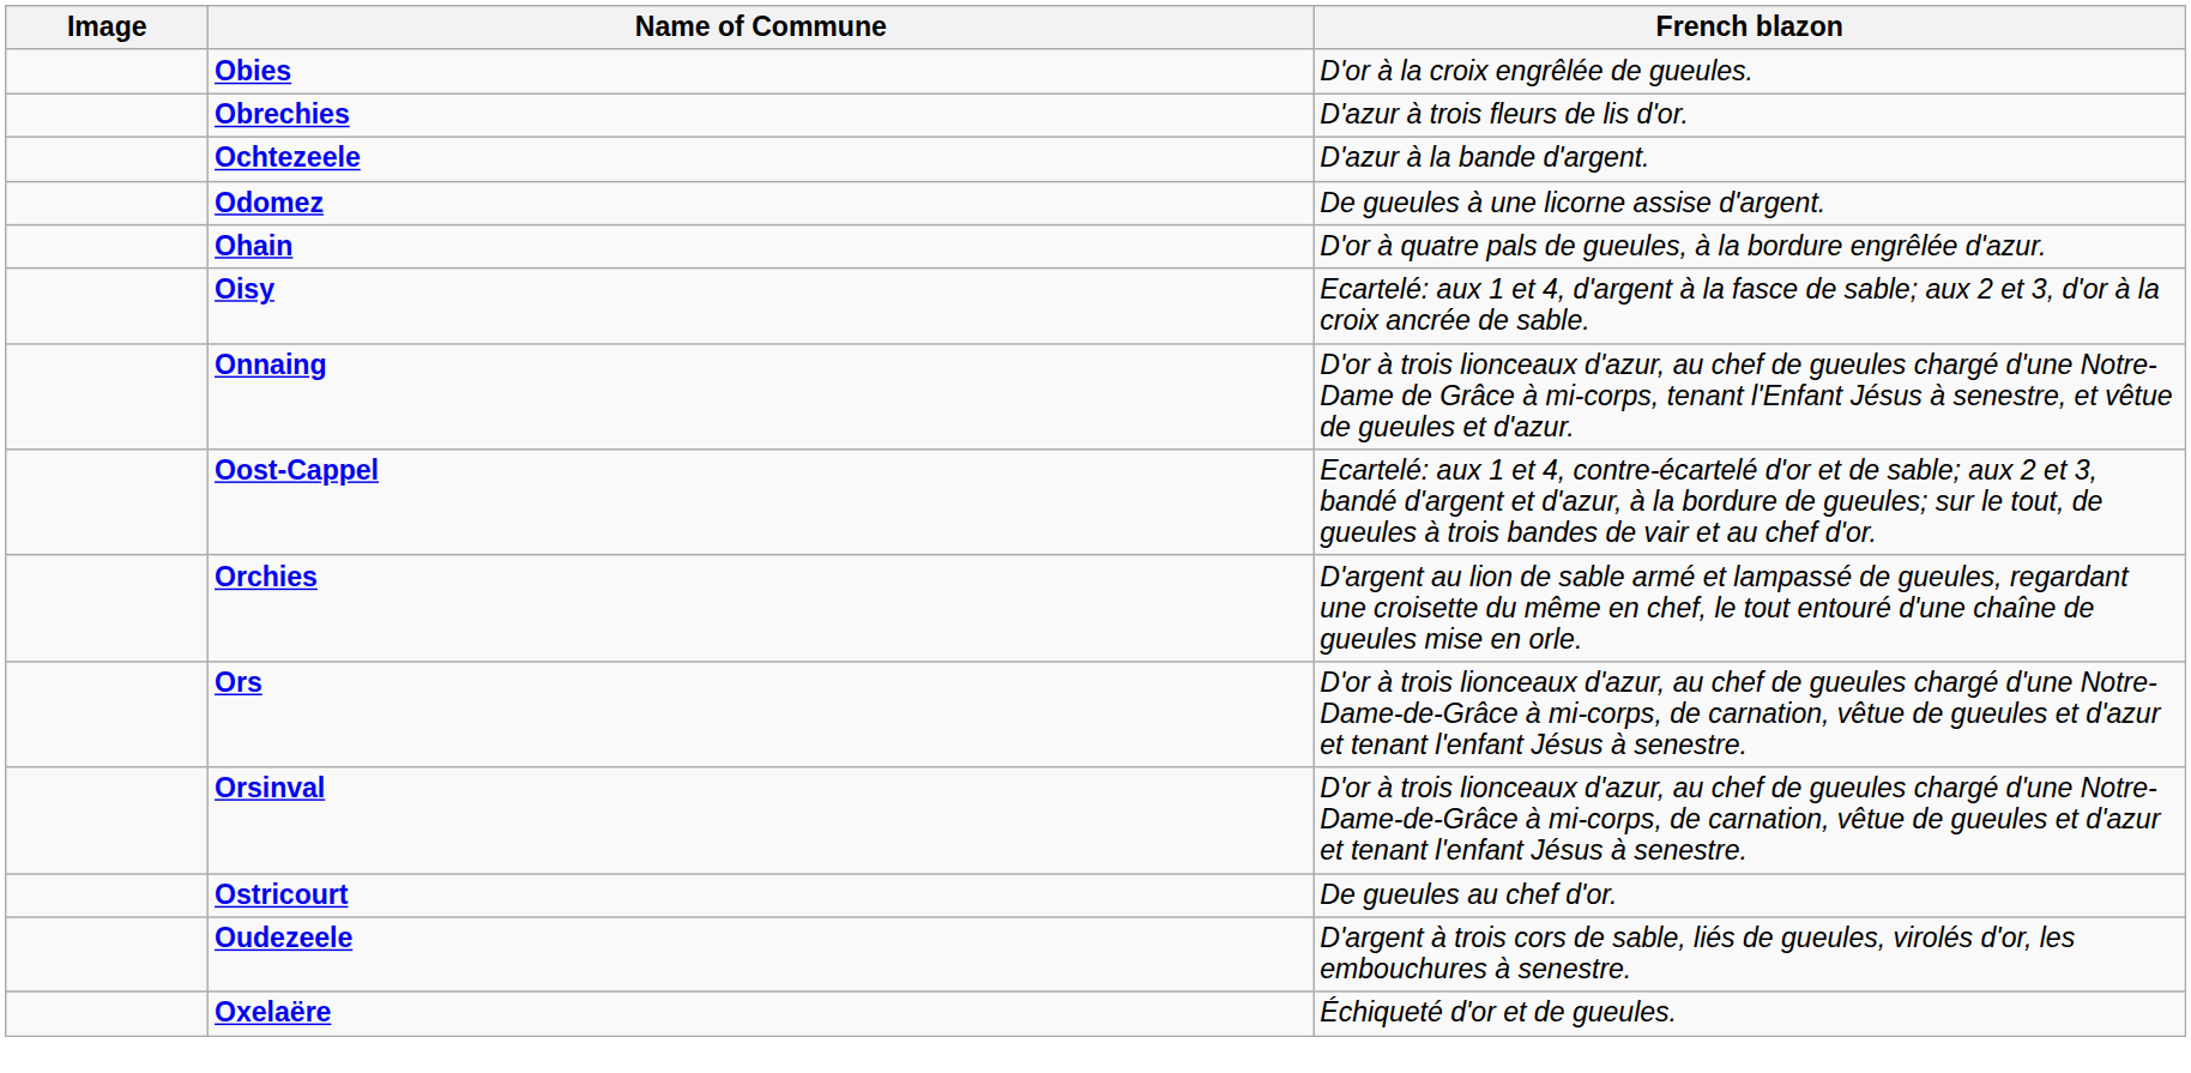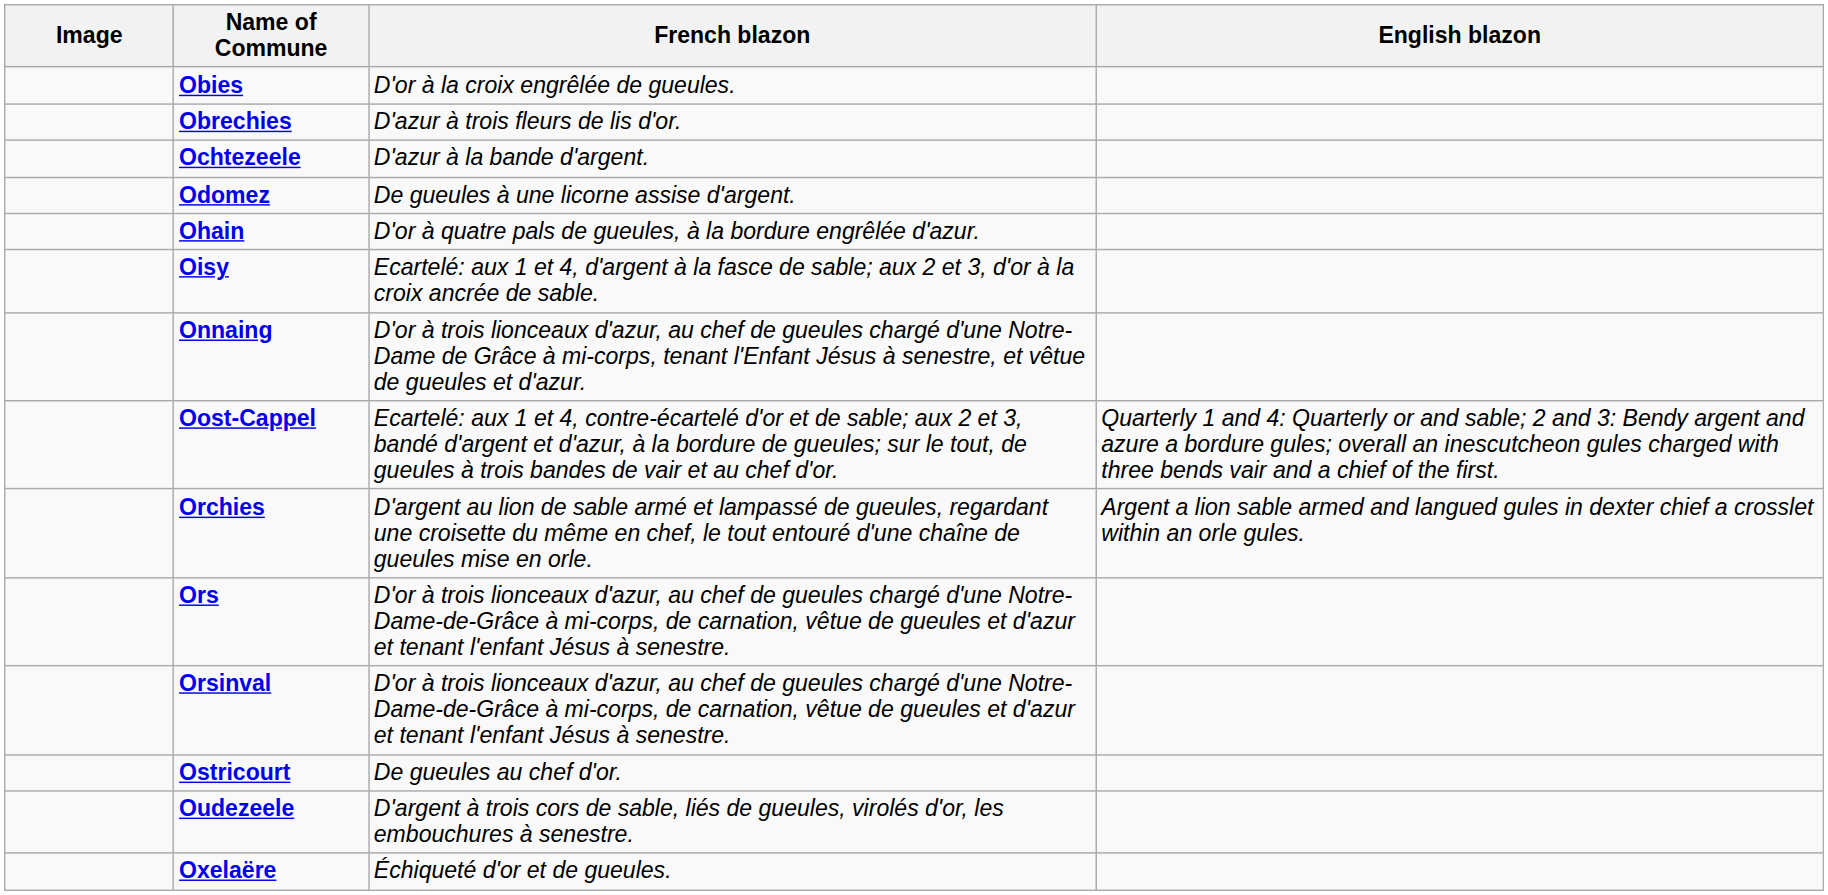+ column: English blazon | Quarterly 1 and 4: Quarterly or and sable; 2 and 3: Bendy argent and azure a bordure gules; overall an inescutcheon gules charged with three bends vair and a chief of the first. | Argent a lion sable armed and langued gules in dexter chief a crosslet within an orle gules.
